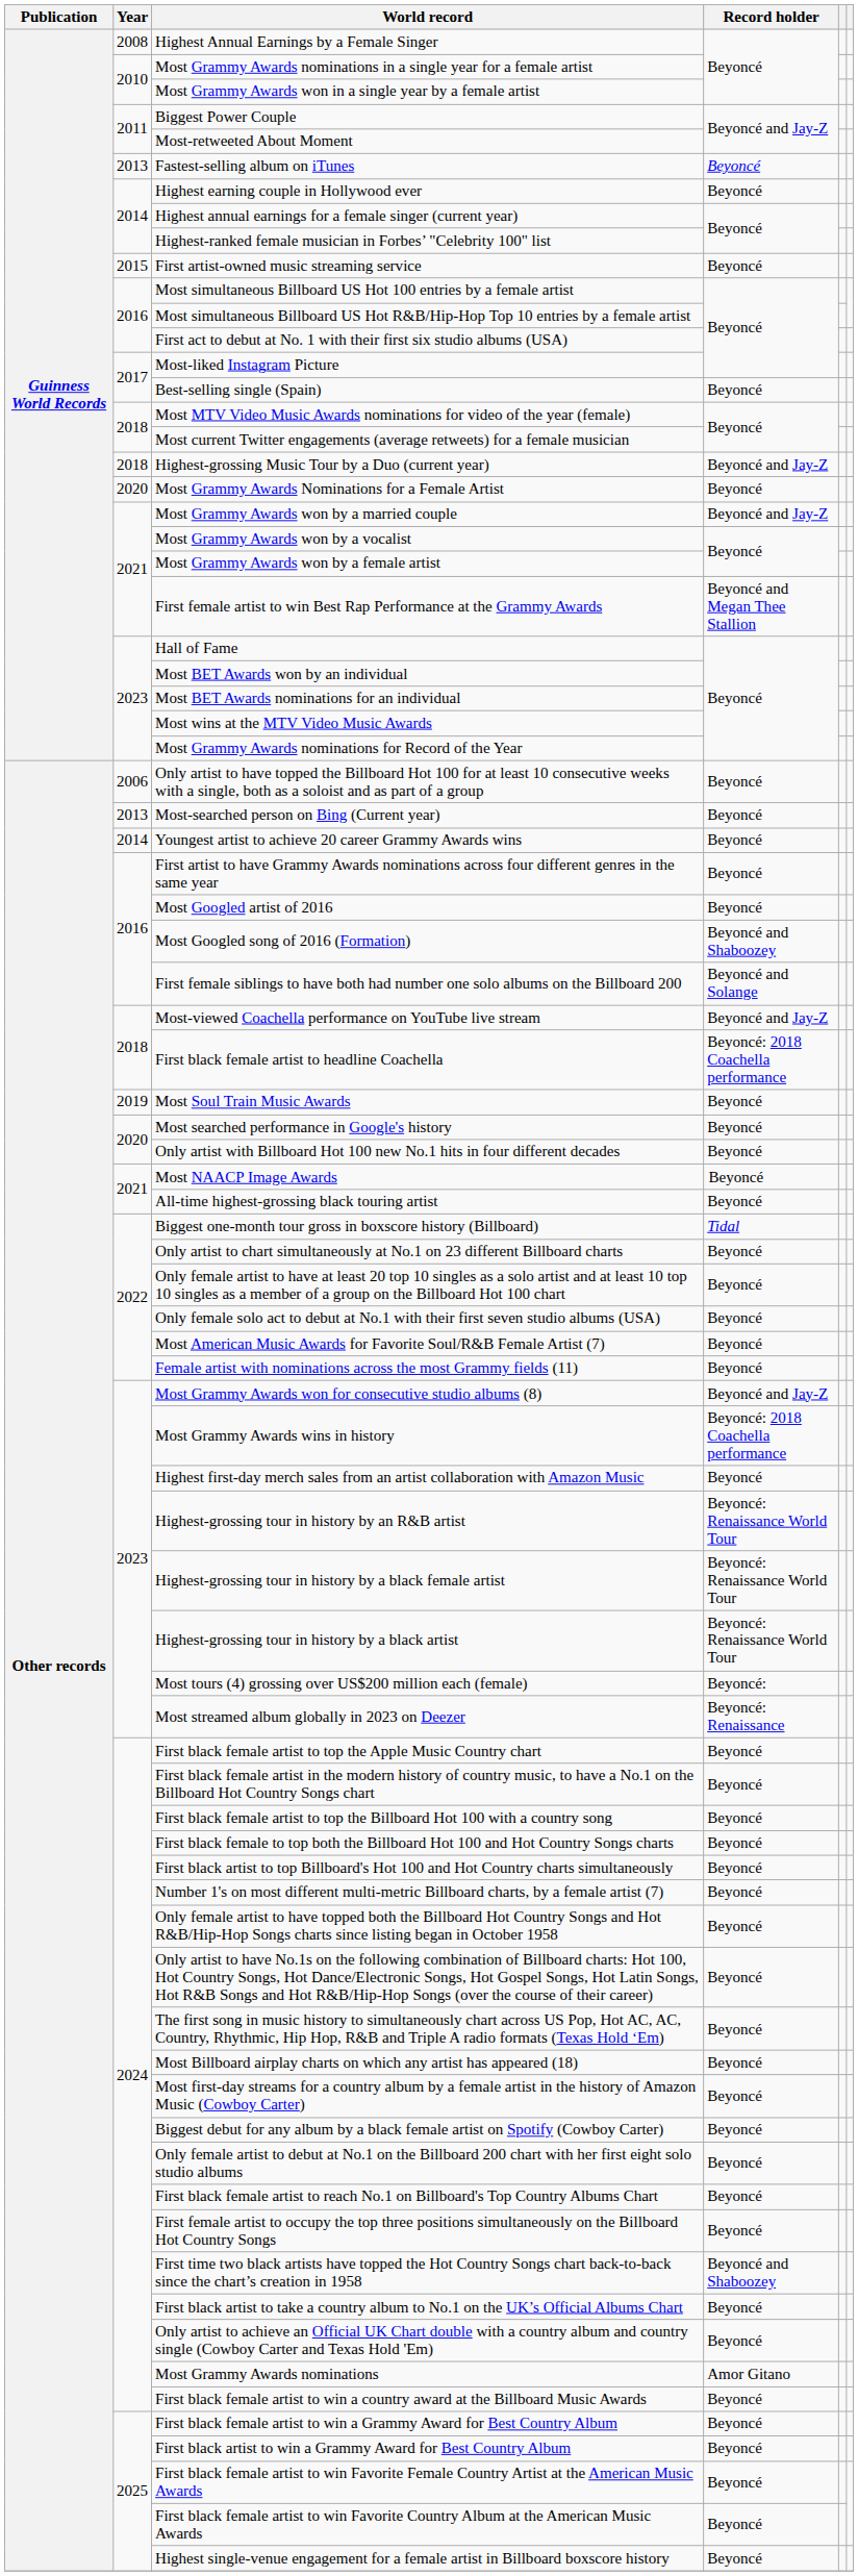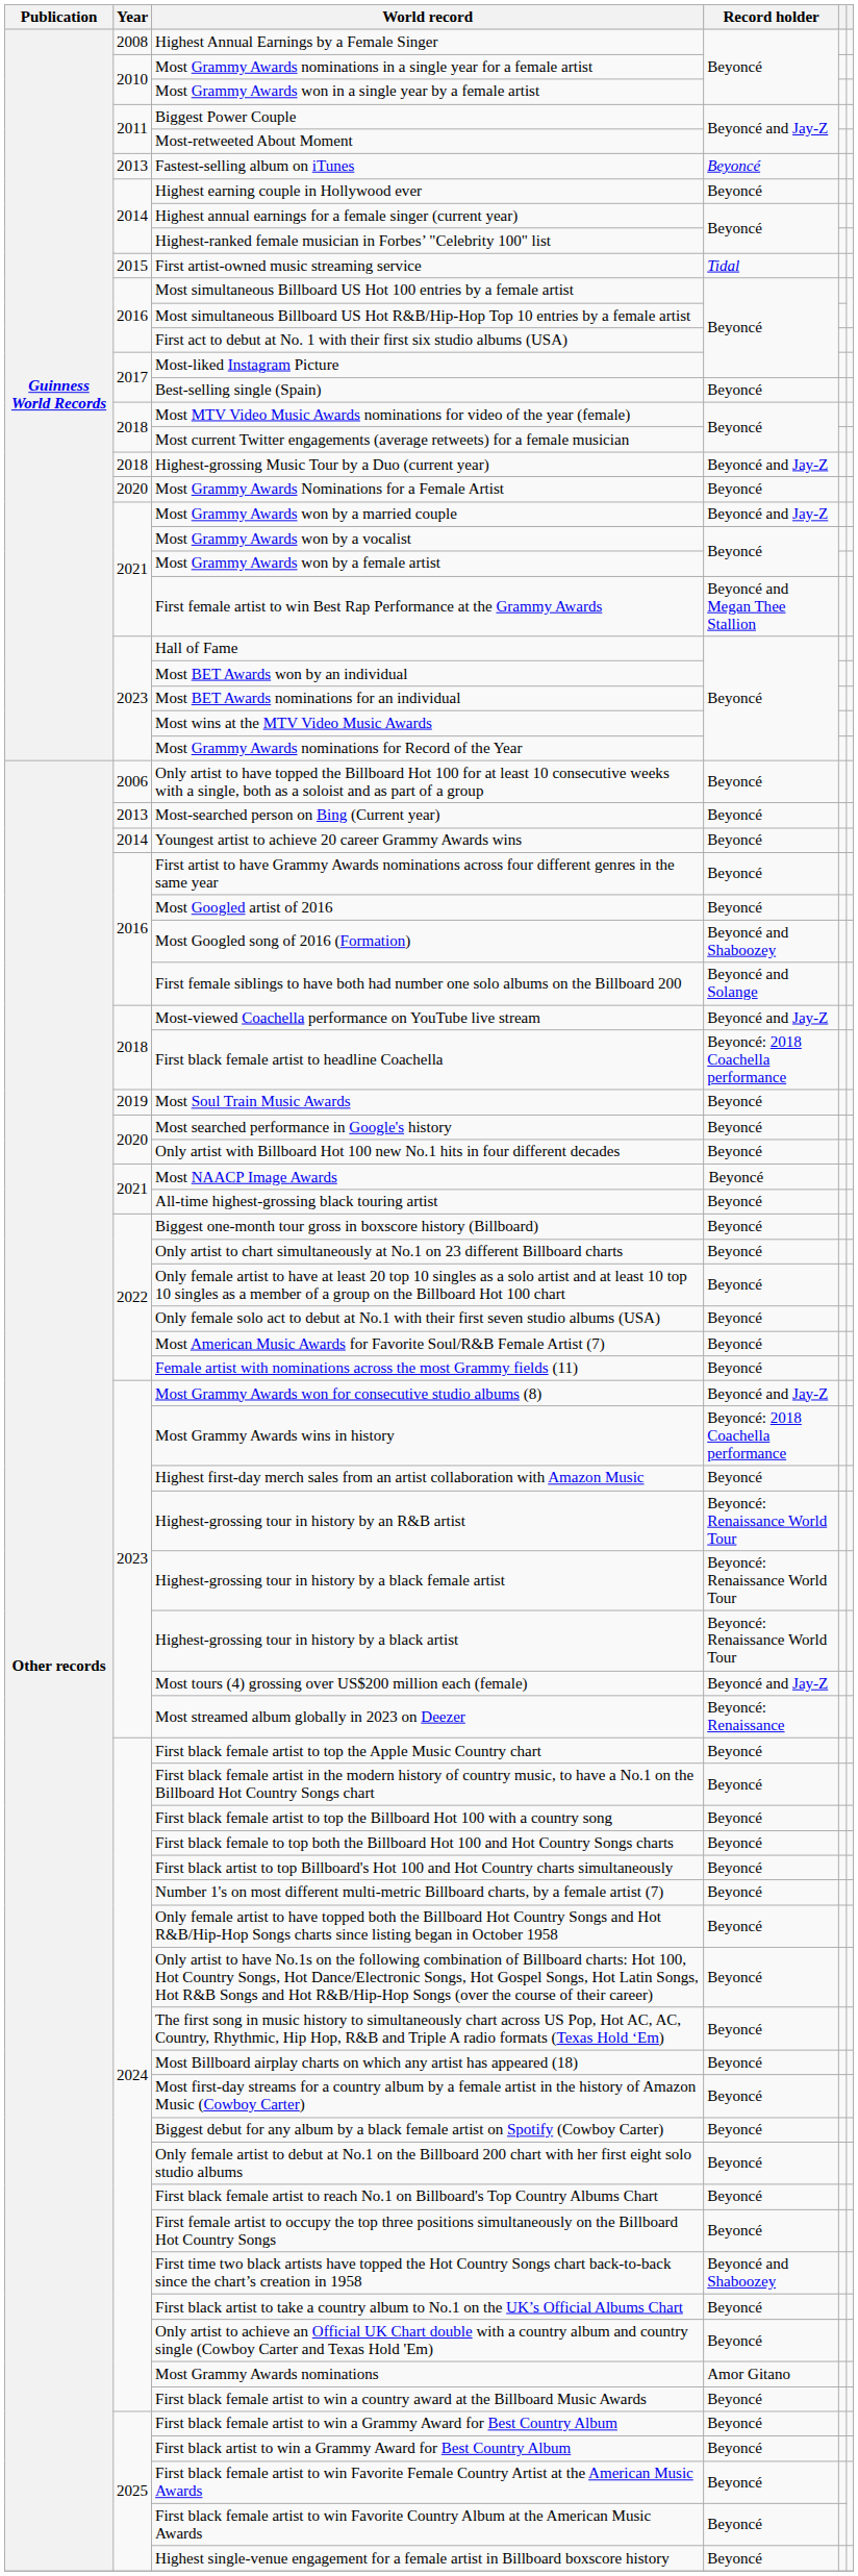First artist-owned music streaming service | Record holder: Beyoncé -> Tidal
Biggest one-month tour gross in boxscore history (Billboard) | Record holder: Tidal -> Beyoncé
Most tours (4) grossing over US$200 million each (female) | Record holder: Beyoncé: -> Beyoncé and Jay-Z
